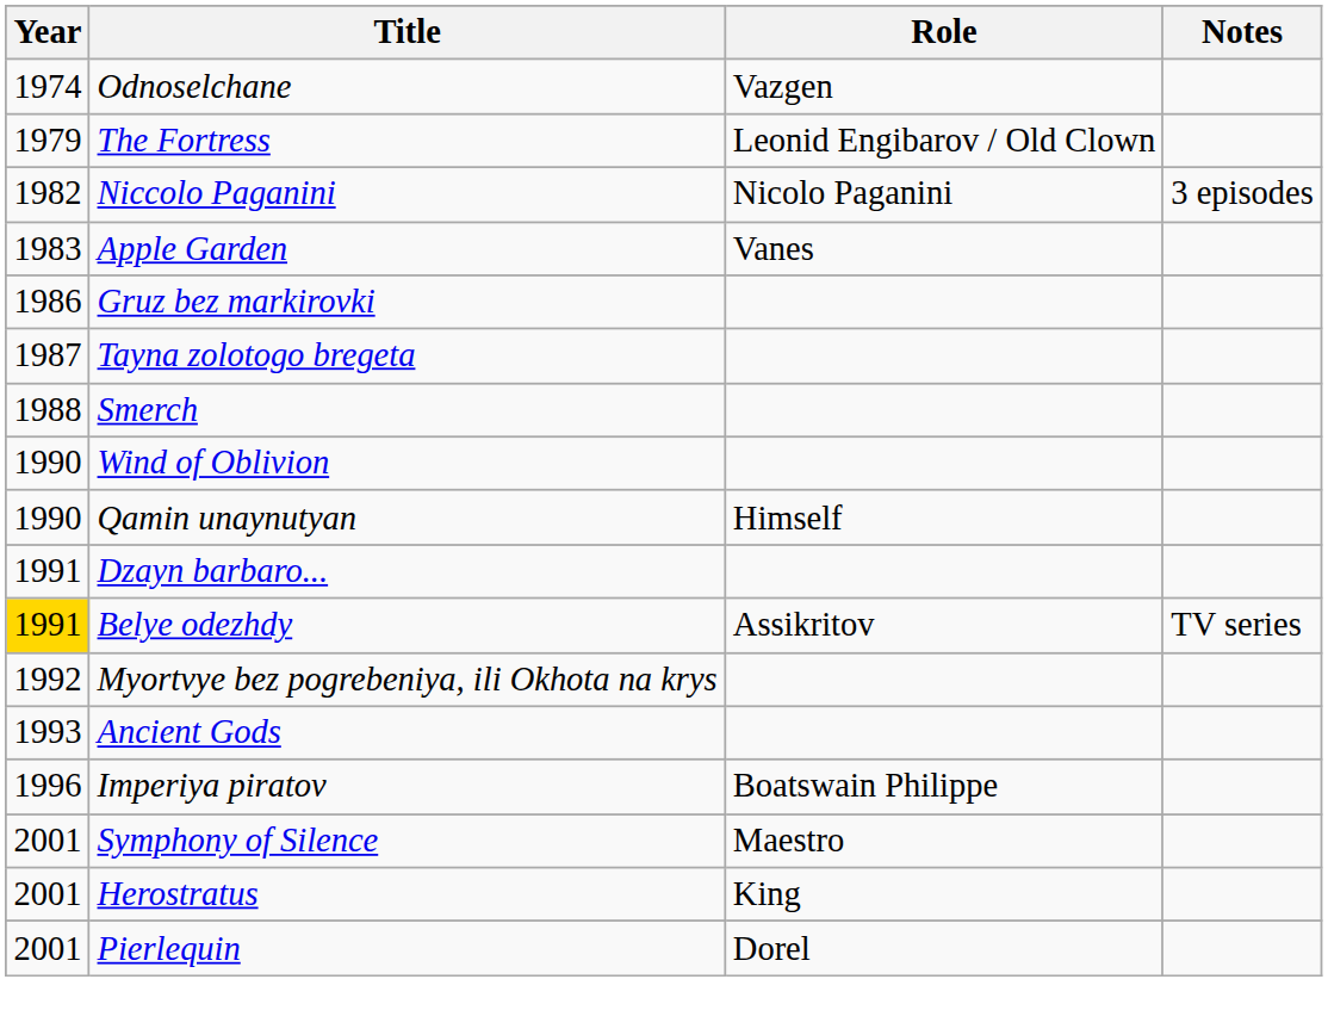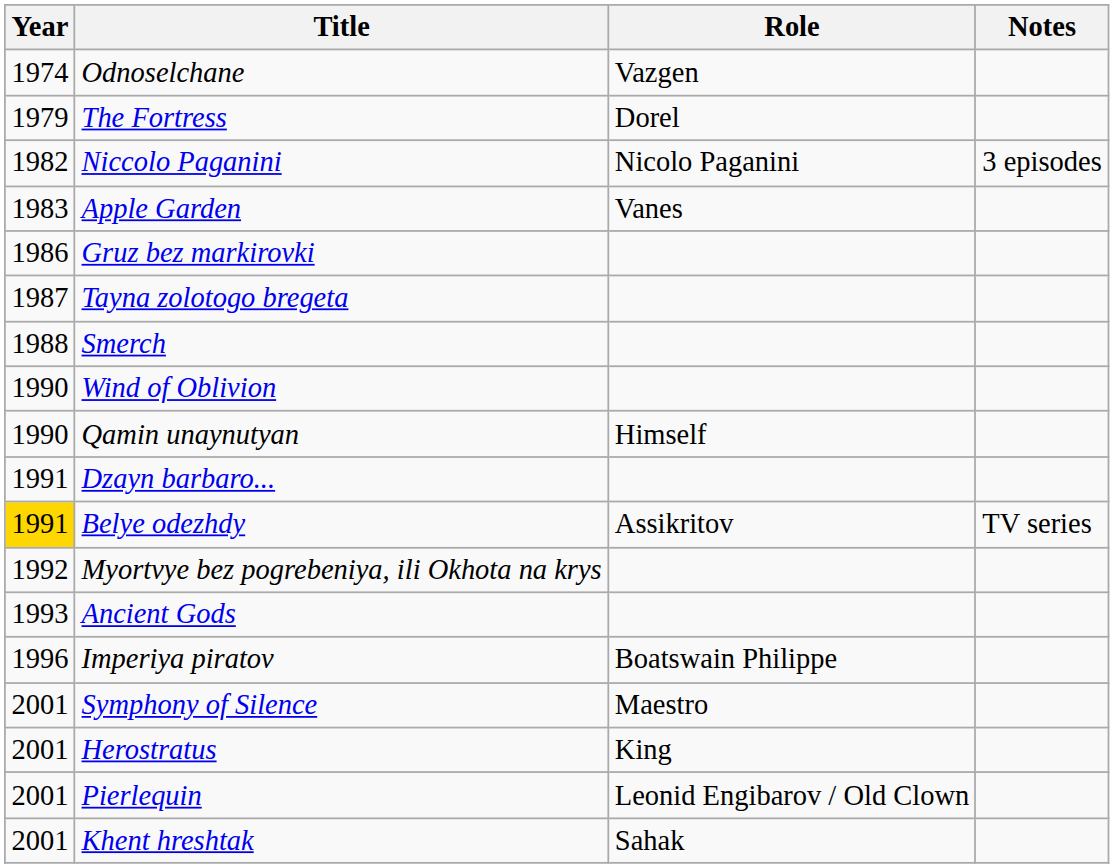The Fortress | Role: Leonid Engibarov / Old Clown -> Dorel
Pierlequin | Role: Dorel -> Leonid Engibarov / Old Clown
+ row: 2001 | Khent hreshtak | Sahak
